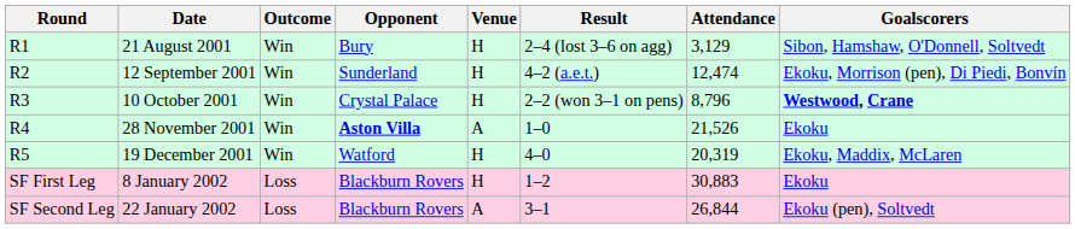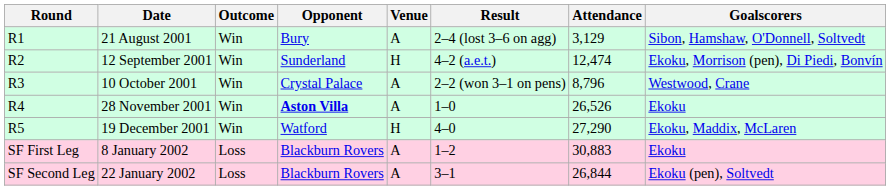21 August 2001 | Venue: H -> A
10 October 2001 | Venue: H -> A
10 October 2001 | Goalscorers: bold -> normal
28 November 2001 | Attendance: 21,526 -> 26,526
19 December 2001 | Attendance: 20,319 -> 27,290
8 January 2002 | Venue: H -> A
